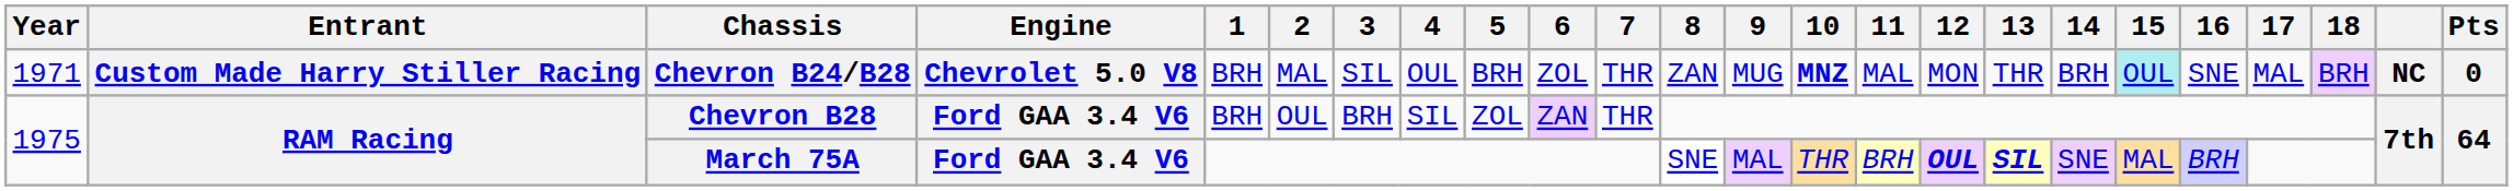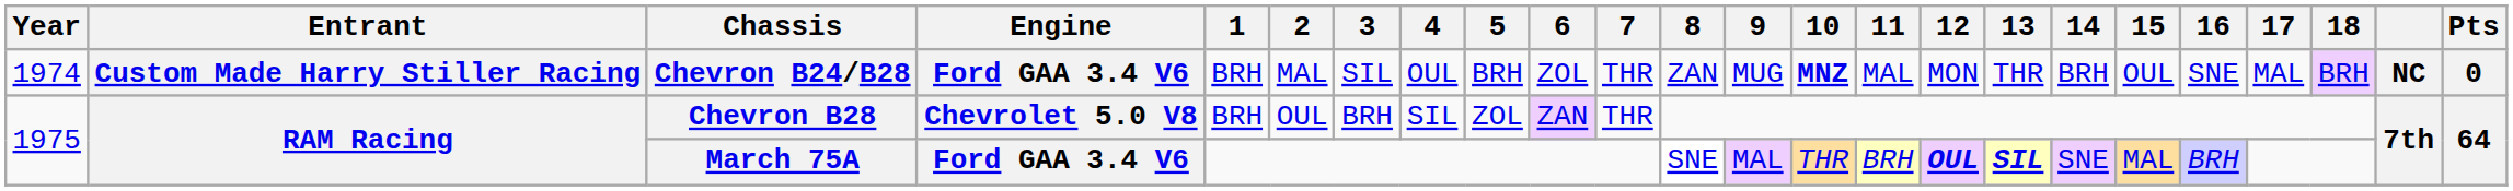Chevron B24/B28 | Year: 1971 -> 1974
Chevron B24/B28 | Engine: Chevrolet 5.0 V8 -> Ford GAA 3.4 V6
Chevron B24/B28 | 15: paleturquoise background -> no background
Chevron B28 | Engine: Ford GAA 3.4 V6 -> Chevrolet 5.0 V8
